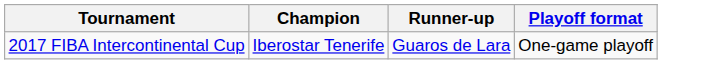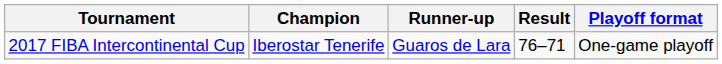+ column: Result | 76–71
